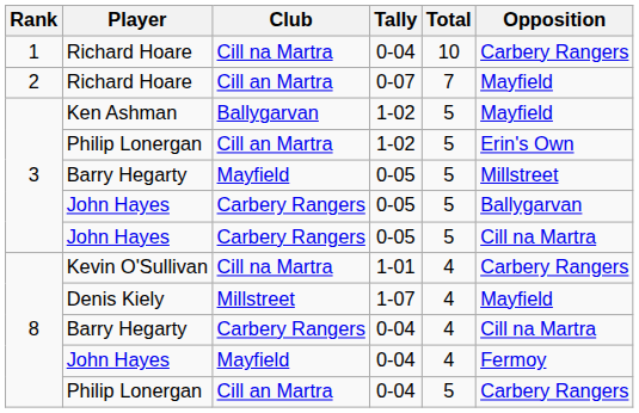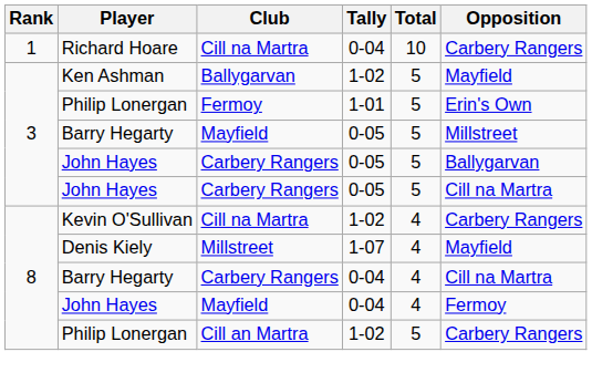- row: 2 | Richard Hoare | Cill an Martra | 0-07 | 7 | Mayfield
3 / Philip Lonergan | Club: Cill an Martra -> Fermoy
3 / Philip Lonergan | Tally: 1-02 -> 1-01
Kevin O'Sullivan | Tally: 1-01 -> 1-02
8 / Philip Lonergan | Tally: 0-04 -> 1-02
